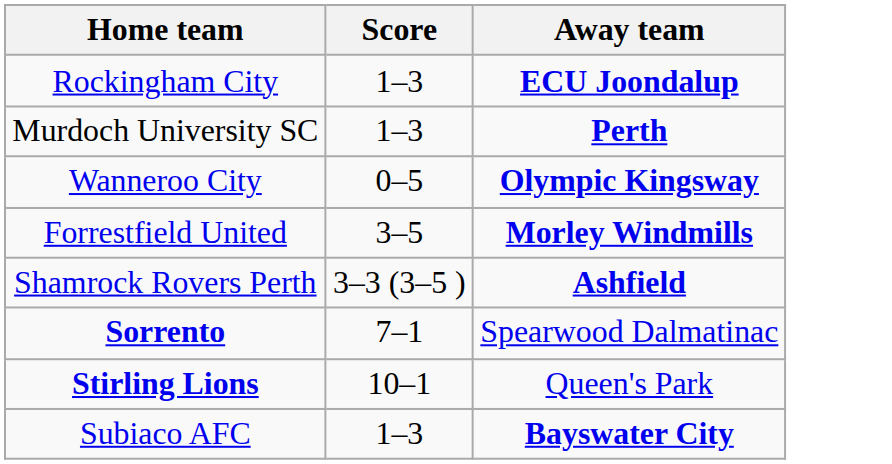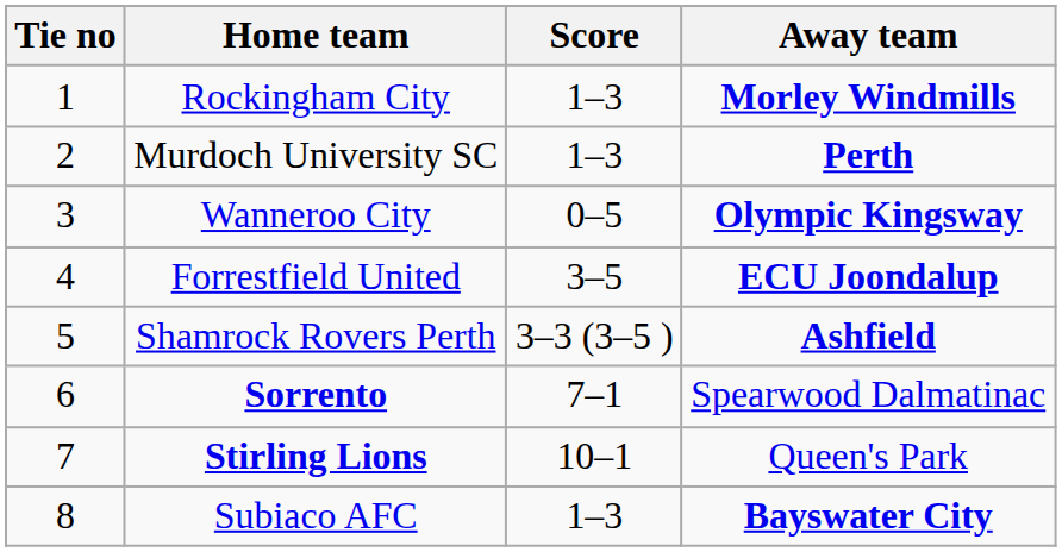+ column: Tie no | 1 | 2 | 3 | 4 | 5 | 6 | 7 | 8
Rockingham City | Away team: ECU Joondalup -> Morley Windmills
Forrestfield United | Away team: Morley Windmills -> ECU Joondalup
